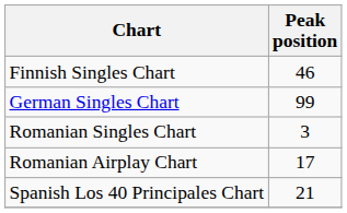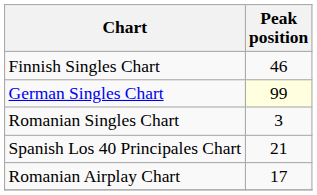German Singles Chart | Peak position: no background -> lightyellow background
rows swapped: Romanian Airplay Chart <-> Spanish Los 40 Principales Chart
